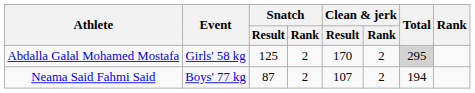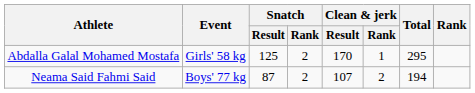Abdalla Galal Mohamed Mostafa | Clean & jerk / Rank: 2 -> 1
Abdalla Galal Mohamed Mostafa | Total: lightgrey background -> no background
